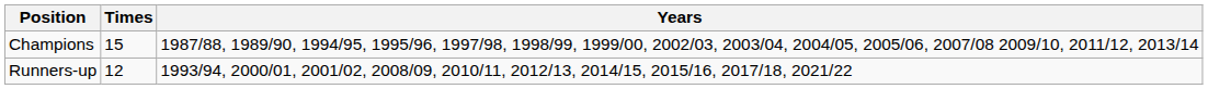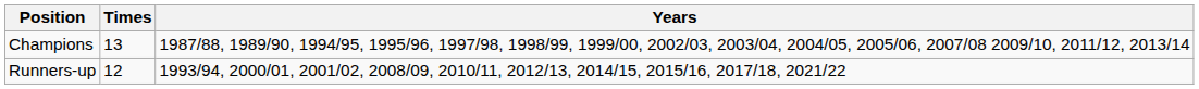Champions | Times: 15 -> 13
